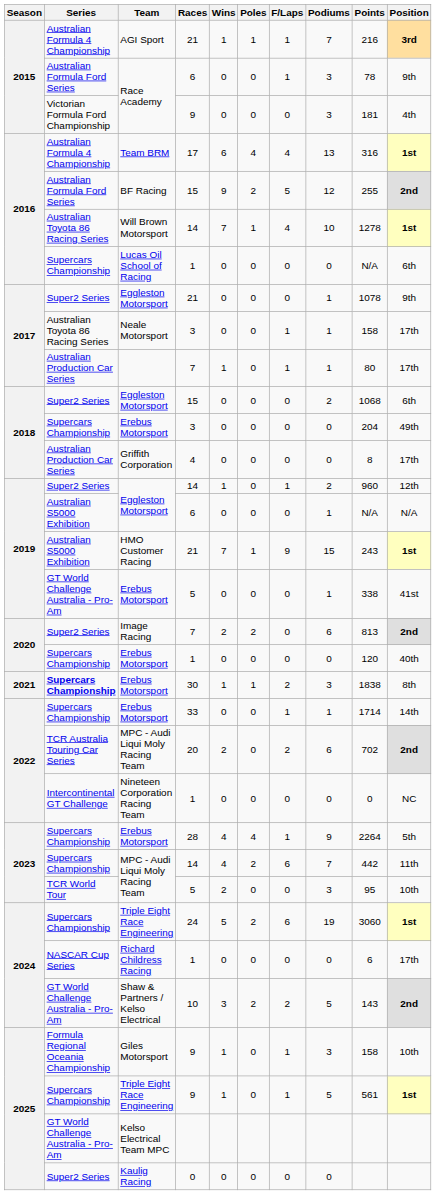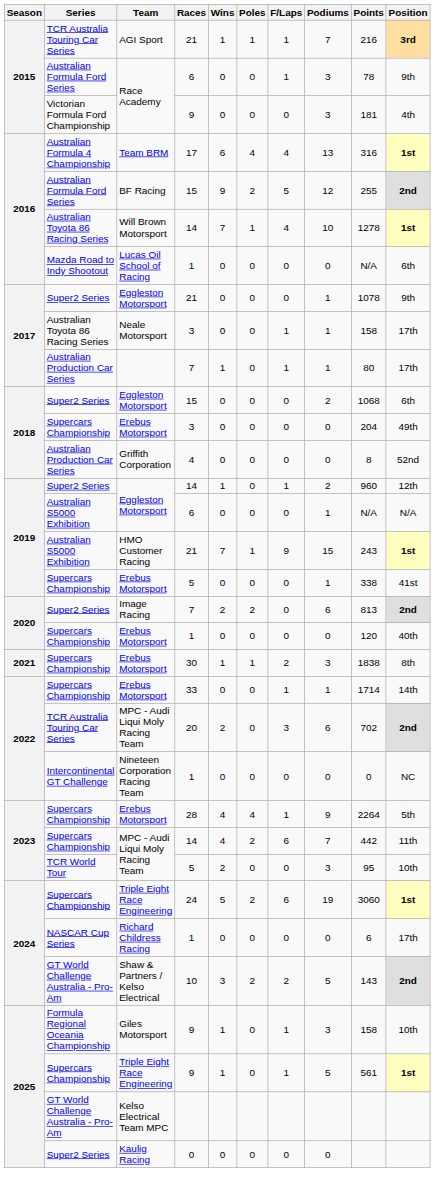AGI Sport | Series: Australian Formula 4 Championship -> TCR Australia Touring Car Series
Lucas Oil School of Racing | Series: Supercars Championship -> Mazda Road to Indy Shootout
Griffith Corporation | Position: 17th -> 52nd
Erebus Motorsport / 5 | Series: GT World Challenge Australia - Pro-Am -> Supercars Championship
Erebus Motorsport / 30 | Series: bold -> normal
MPC - Audi Liqui Moly Racing Team / 20 | F/Laps: 2 -> 3
